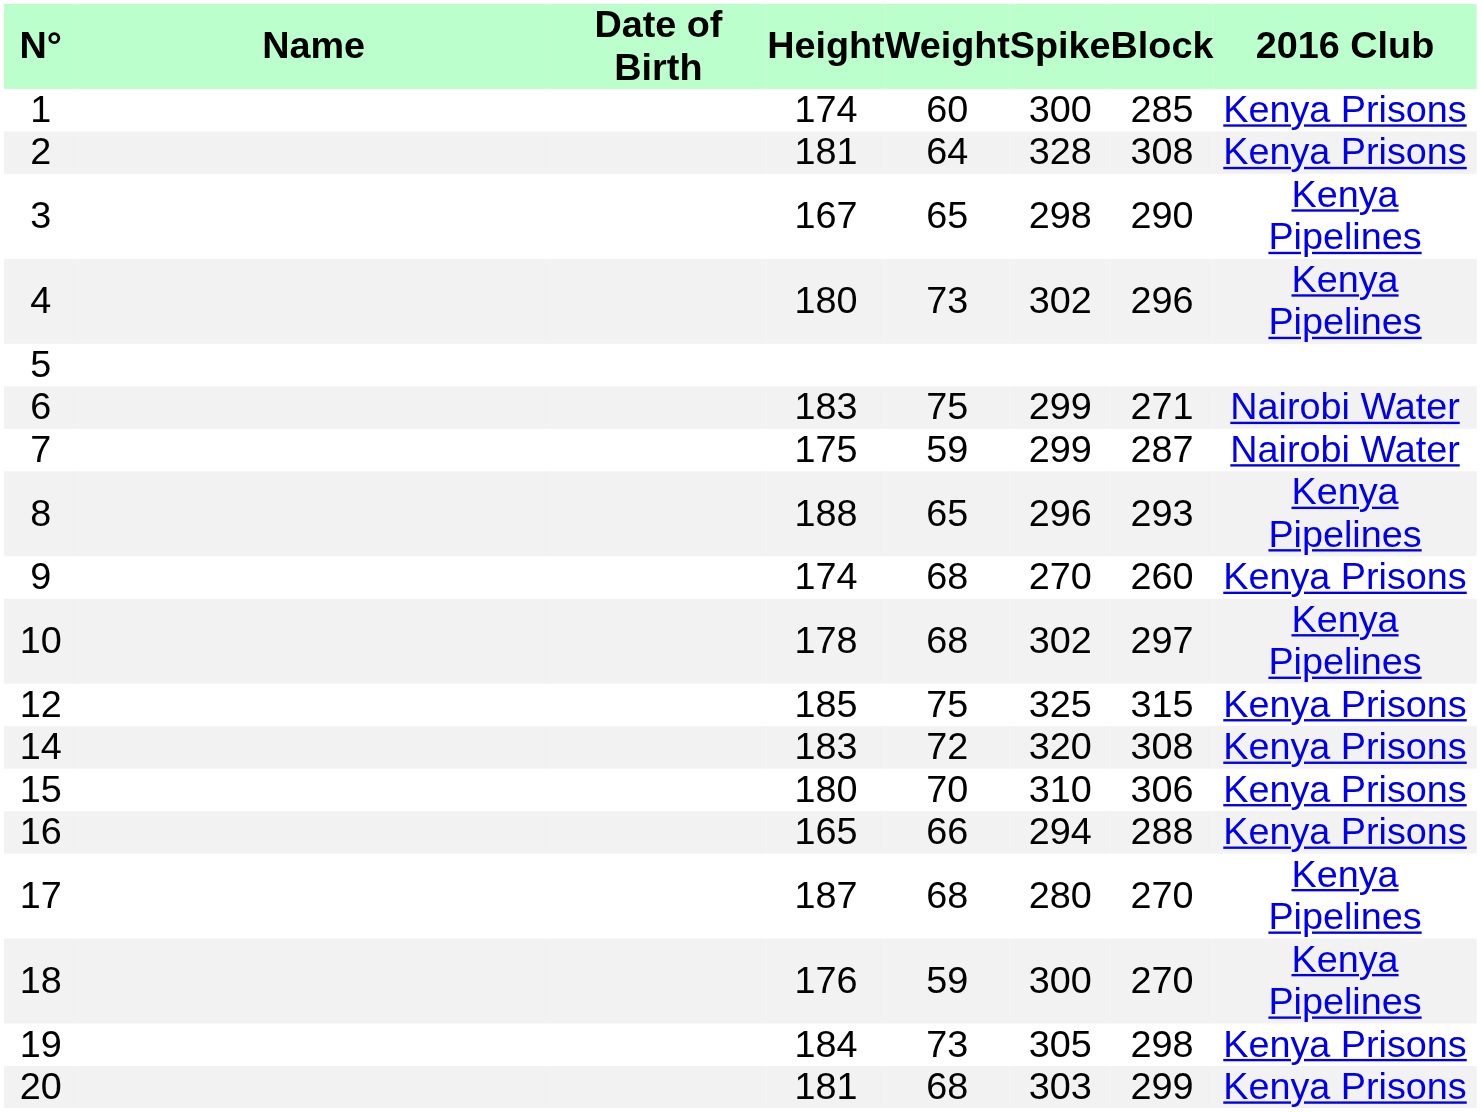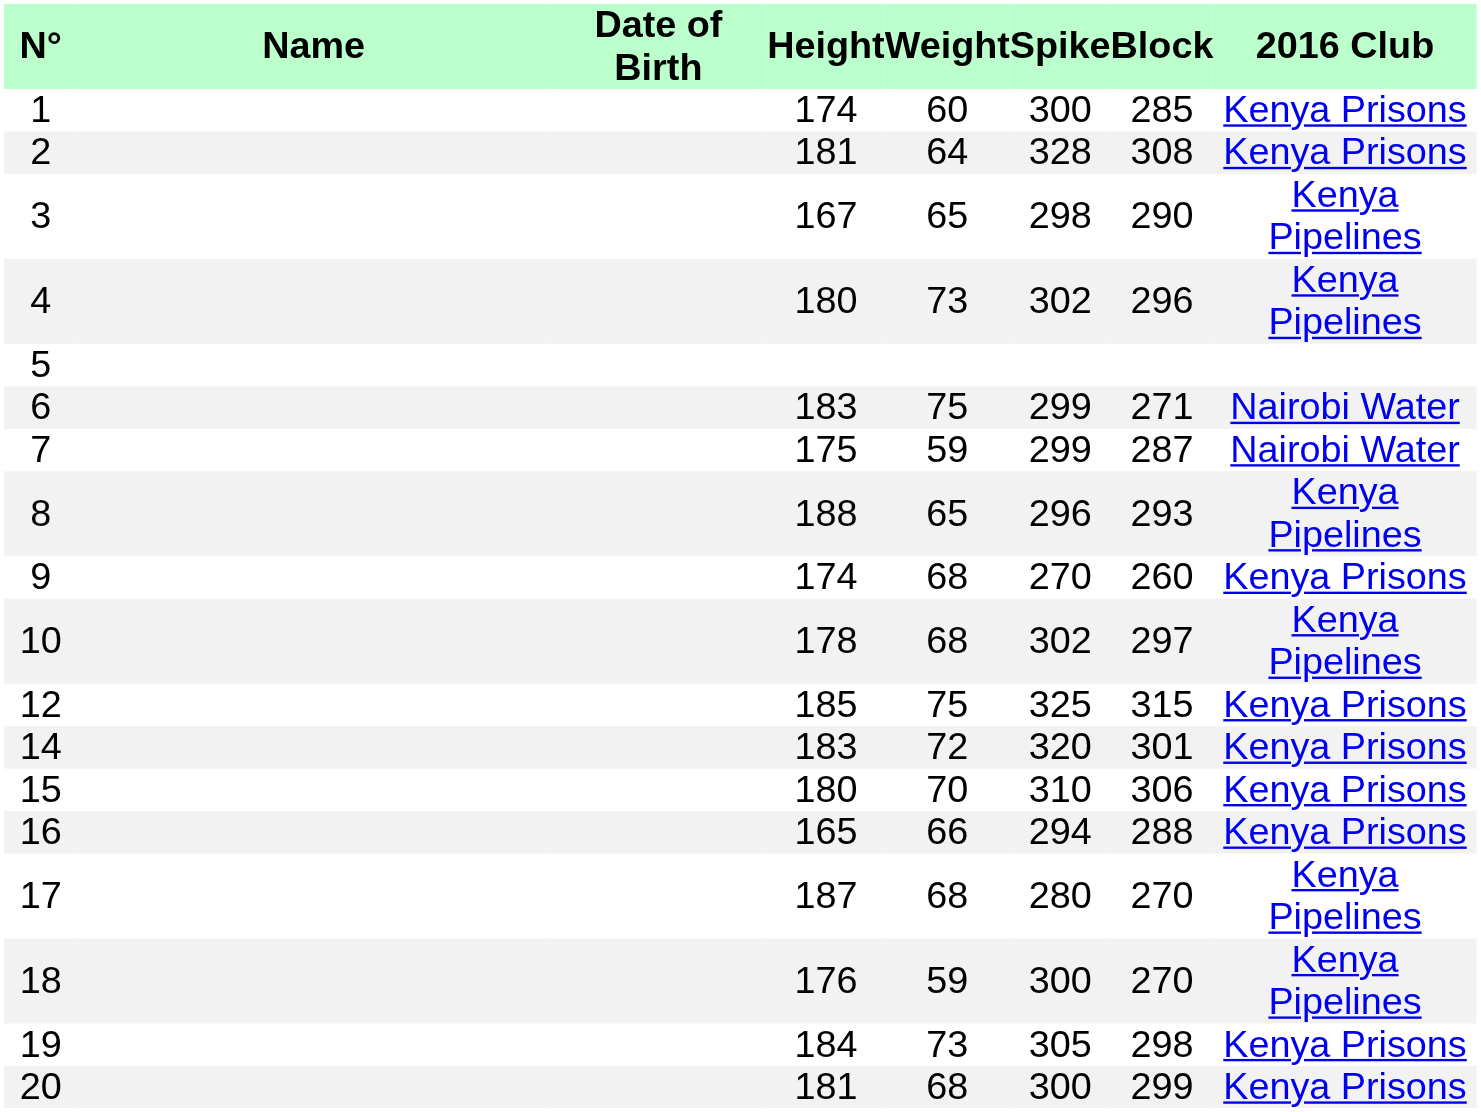14 | Block: 308 -> 301
20 | Spike: 303 -> 300
